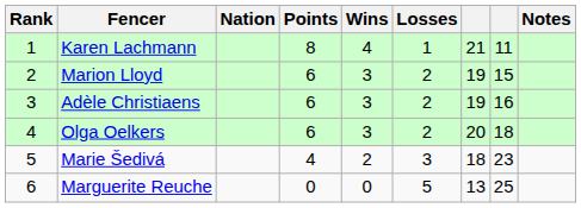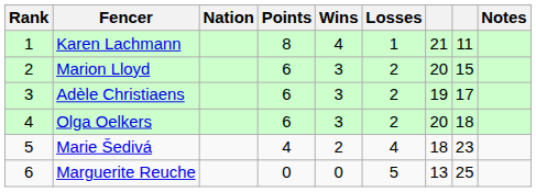Marion Lloyd | column 7: 19 -> 20
Adèle Christiaens | column 8: 16 -> 17
Marie Šedivá | Losses: 3 -> 4
